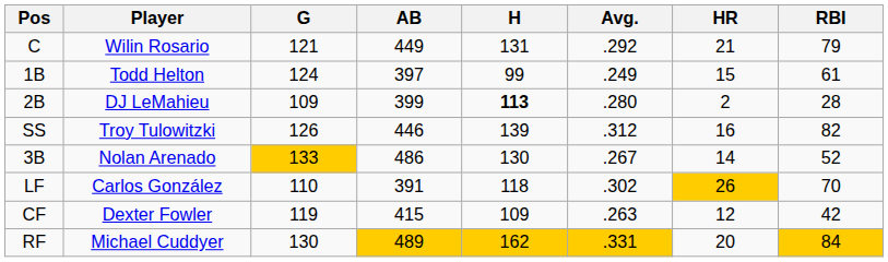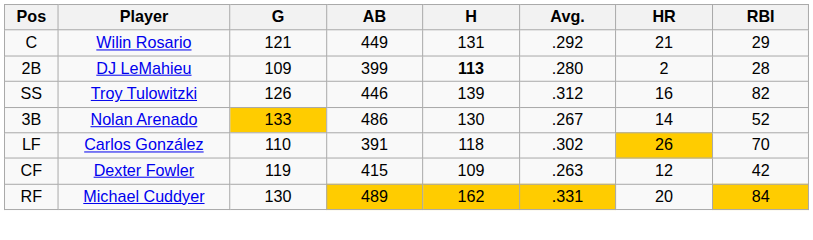C | RBI: 79 -> 29
- row: 1B | Todd Helton | 124 | 397 | 99 | .249 | 15 | 61
